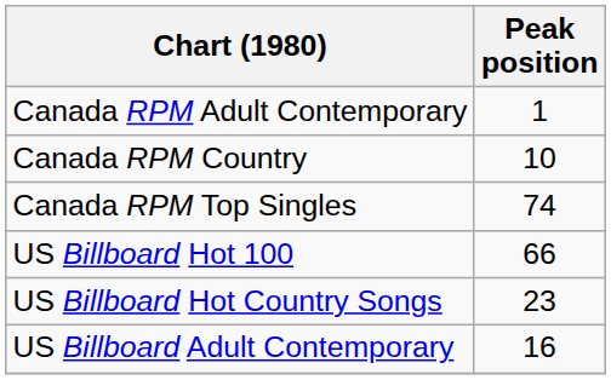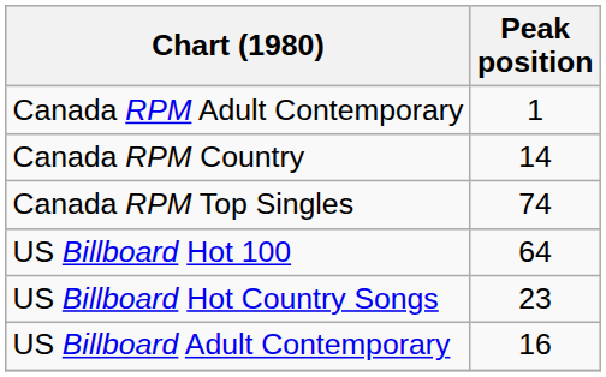Canada RPM Country | Peak position: 10 -> 14
US Billboard Hot 100 | Peak position: 66 -> 64
